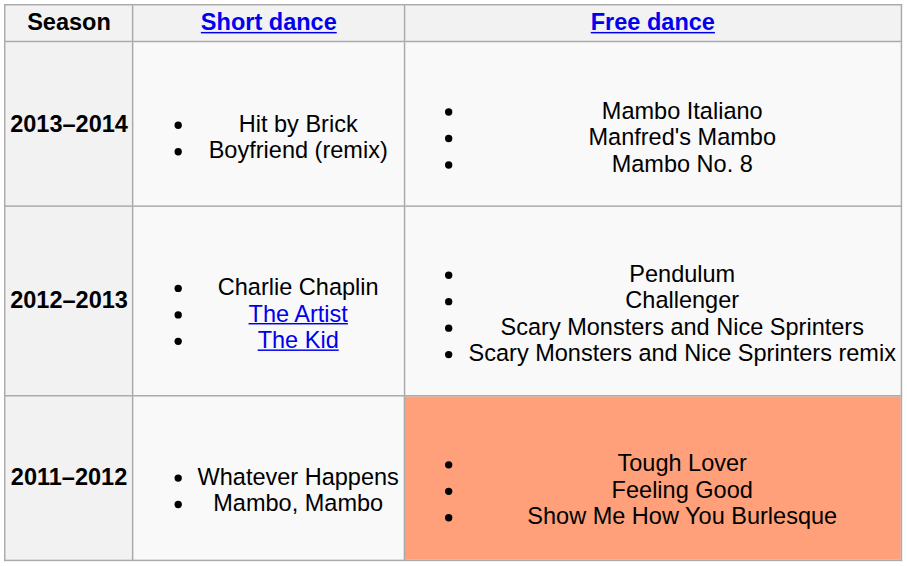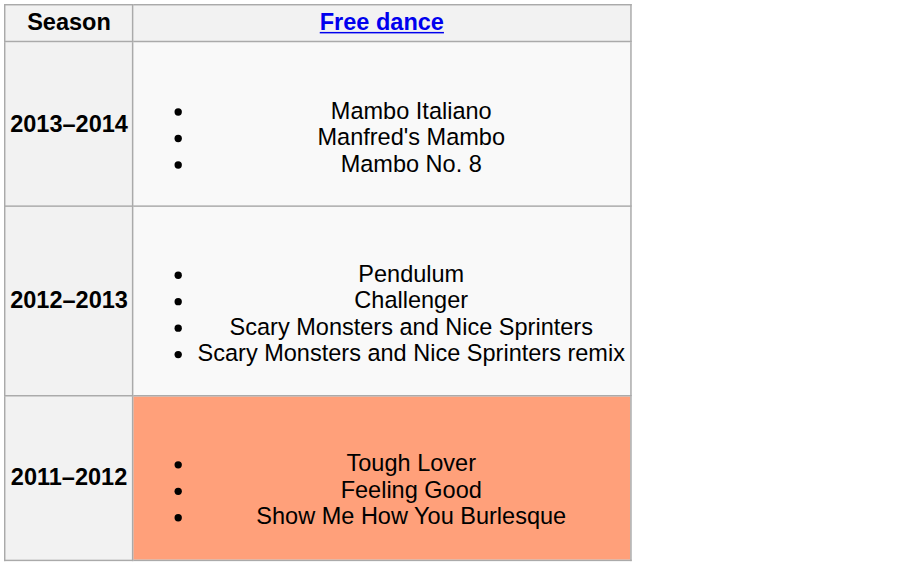- column: Short dance | Hit by Brick Boyfriend (remix) | Charlie Chaplin The Artist The Kid | Whatever Happens Mambo, Mambo
